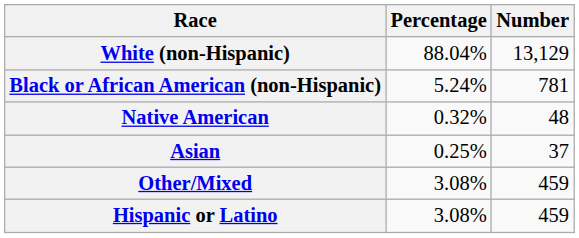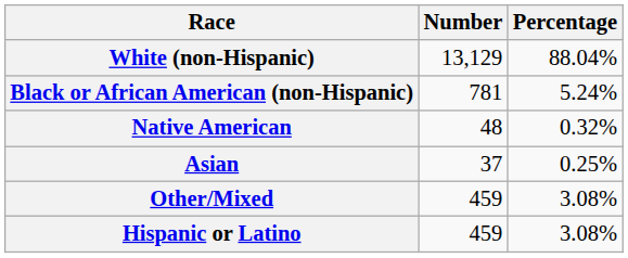columns swapped: Number <-> Percentage
